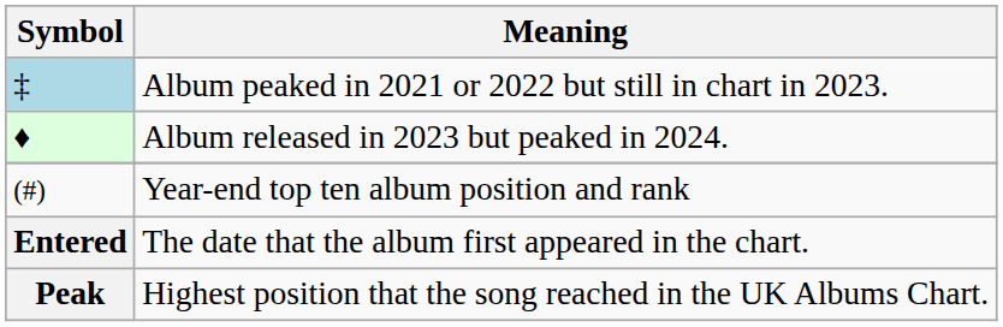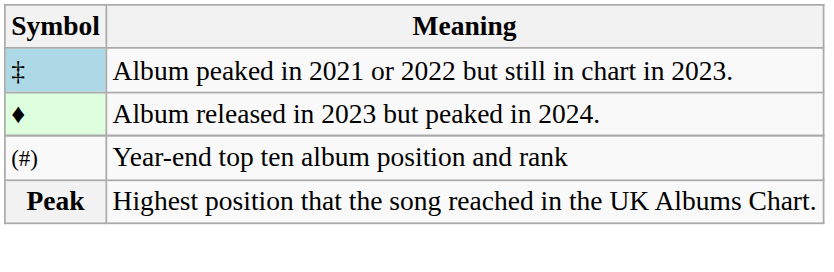- row: Entered | The date that the album first appeared in the chart.
